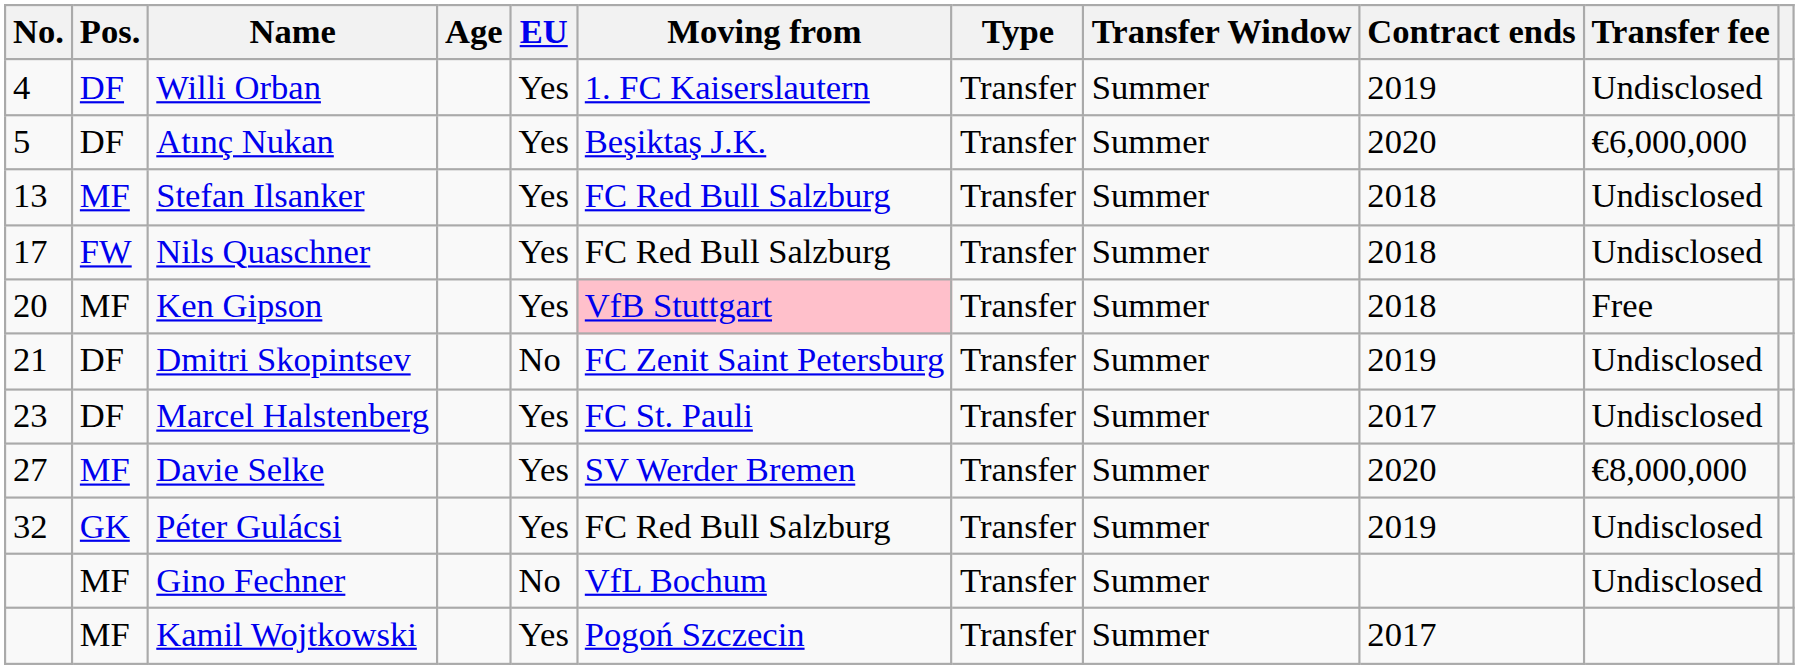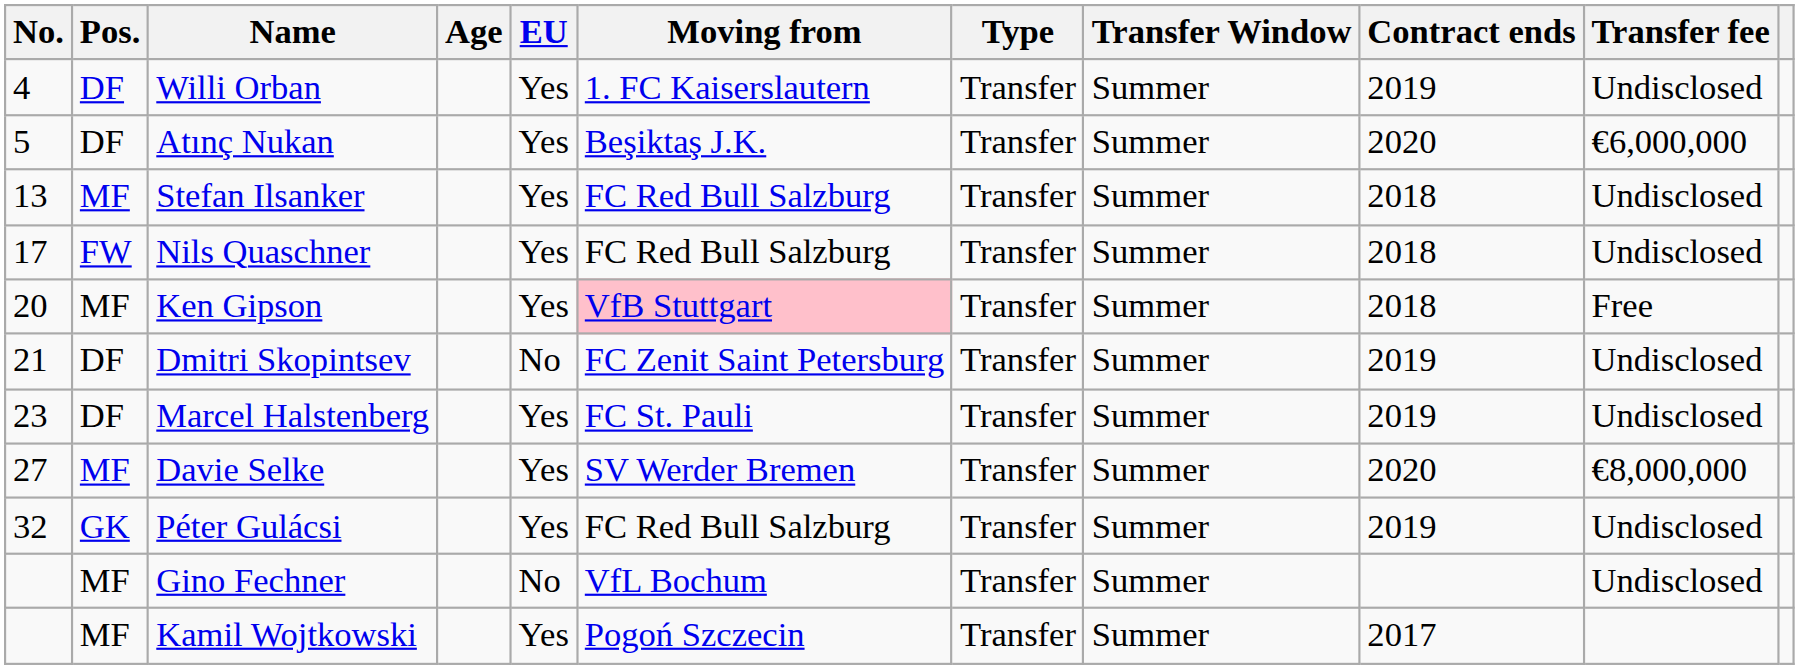Marcel Halstenberg | Contract ends: 2017 -> 2019
